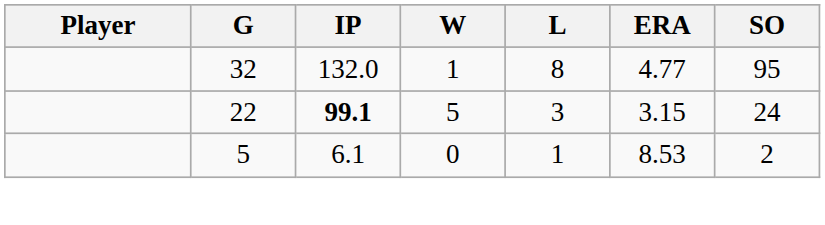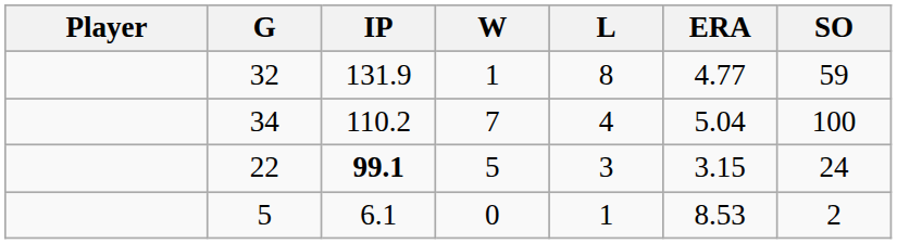32 | IP: 132.0 -> 131.9
32 | SO: 95 -> 59
+ row: 34 | 110.2 | 7 | 4 | 5.04 | 100
